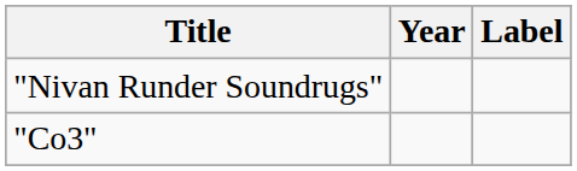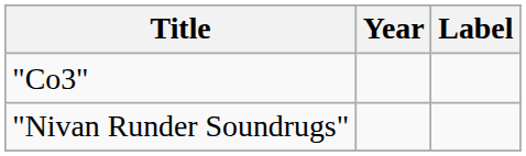rows swapped: "Nivan Runder Soundrugs" <-> "Co3"
